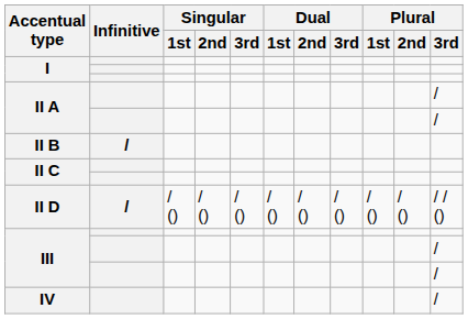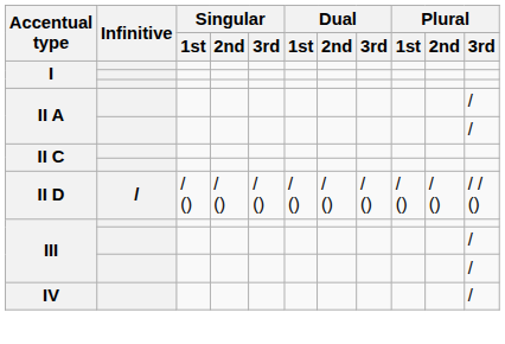- row: II B | /
